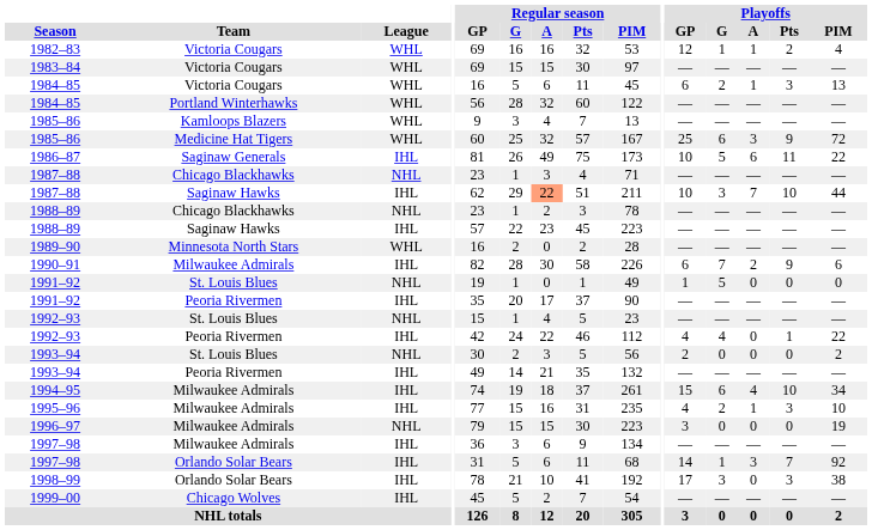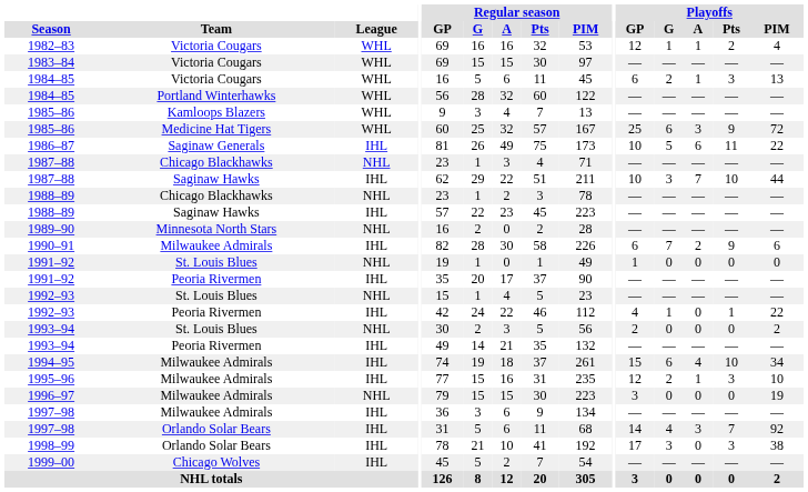1987–88 / Saginaw Hawks | Regular season / A: lightsalmon background -> no background
1989–90 | League: WHL -> NHL
1991–92 / St. Louis Blues | Playoffs / G: 5 -> 0
1992–93 / Peoria Rivermen | Playoffs / G: 4 -> 1
1995–96 | Playoffs / GP: 4 -> 12
1997–98 / Orlando Solar Bears | Playoffs / G: 1 -> 4
